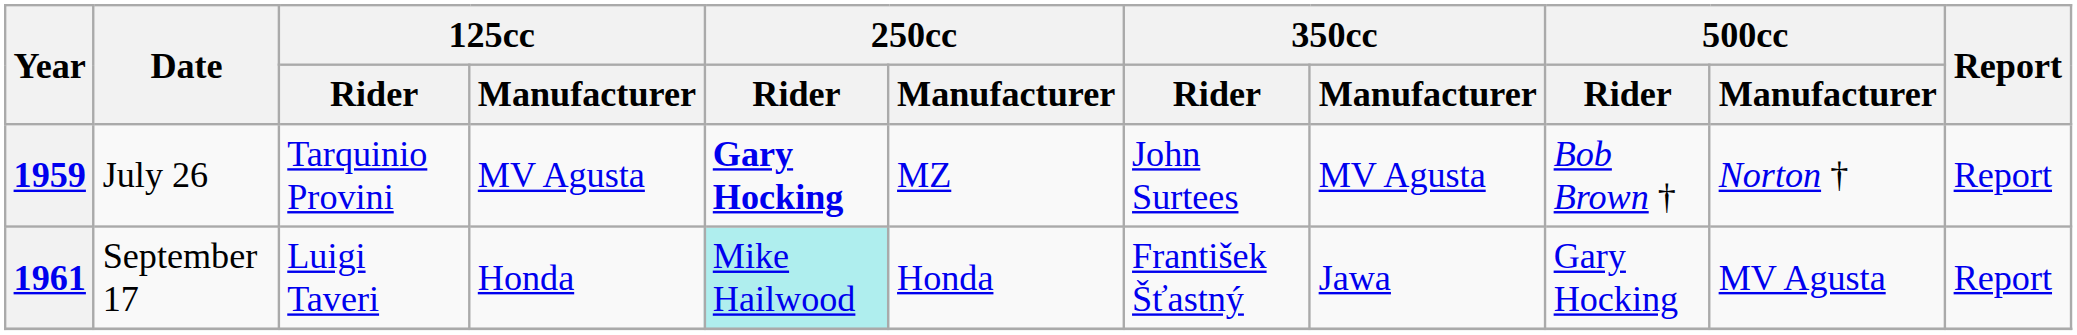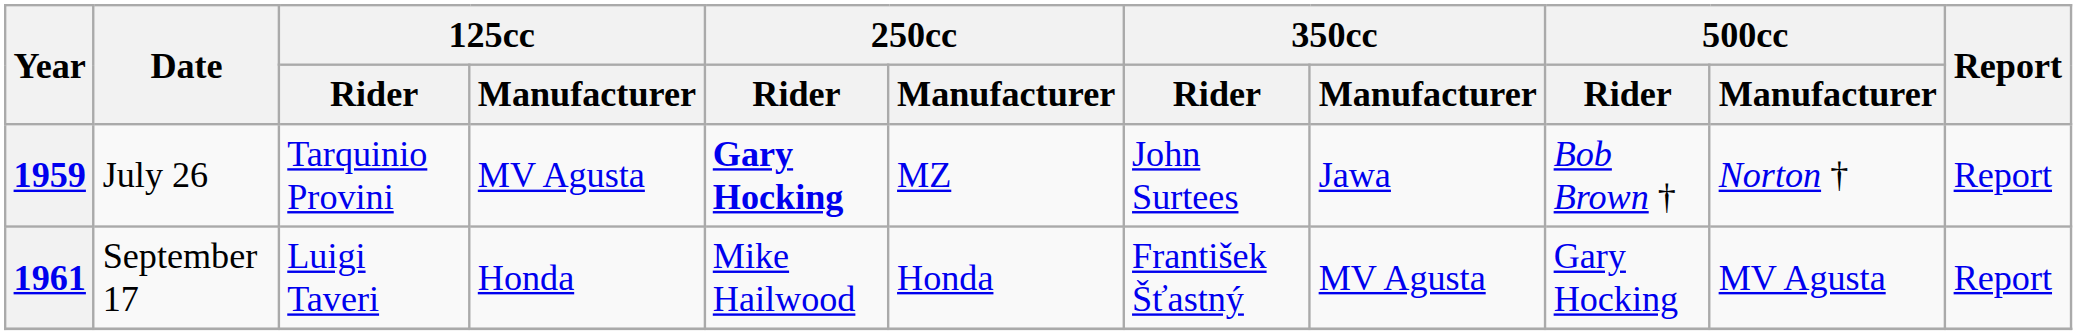1959 | 350cc / Manufacturer: MV Agusta -> Jawa
1961 | 250cc / Rider: paleturquoise background -> no background
1961 | 350cc / Manufacturer: Jawa -> MV Agusta
